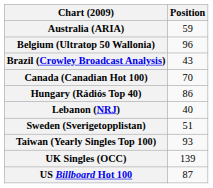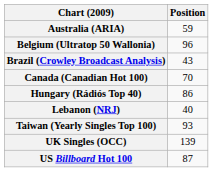- row: Sweden (Sverigetopplistan) | 51
